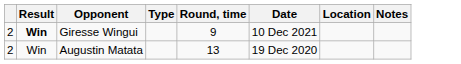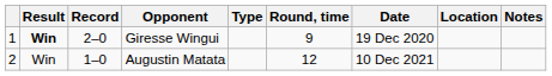+ column: Record | 2–0 | 1–0
Giresse Wingui | column 1: 2 -> 1
Giresse Wingui | Date: 10 Dec 2021 -> 19 Dec 2020
Augustin Matata | Round, time: 13 -> 12
Augustin Matata | Date: 19 Dec 2020 -> 10 Dec 2021
